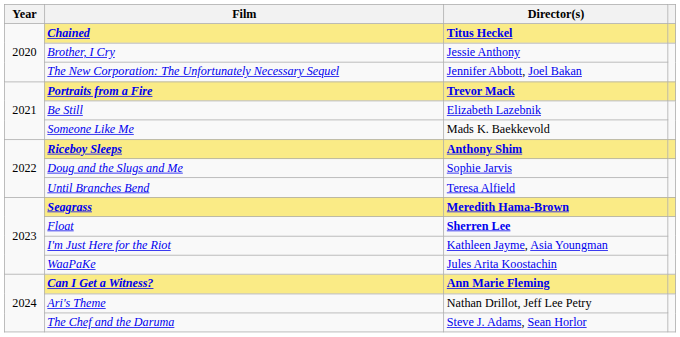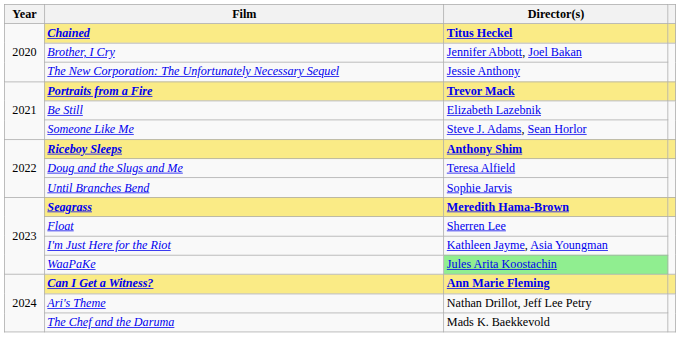Brother, I Cry | Director(s): Jessie Anthony -> Jennifer Abbott, Joel Bakan
The New Corporation: The Unfortunately Necessary Sequel | Director(s): Jennifer Abbott, Joel Bakan -> Jessie Anthony
Someone Like Me | Director(s): Mads K. Baekkevold -> Steve J. Adams, Sean Horlor
Doug and the Slugs and Me | Director(s): Sophie Jarvis -> Teresa Alfield
Until Branches Bend | Director(s): Teresa Alfield -> Sophie Jarvis
Float | Director(s): bold -> normal
WaaPaKe | Director(s): no background -> lightgreen background
The Chef and the Daruma | Director(s): Steve J. Adams, Sean Horlor -> Mads K. Baekkevold
